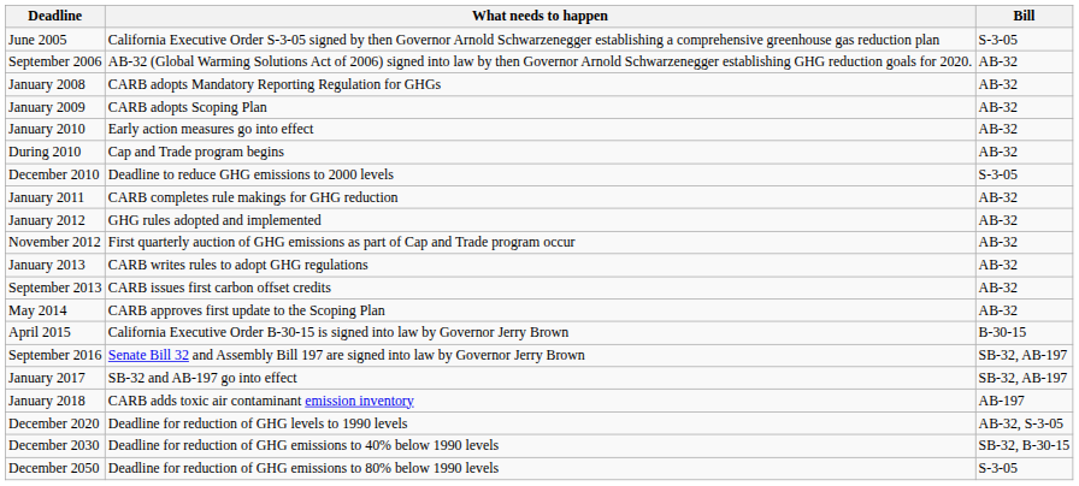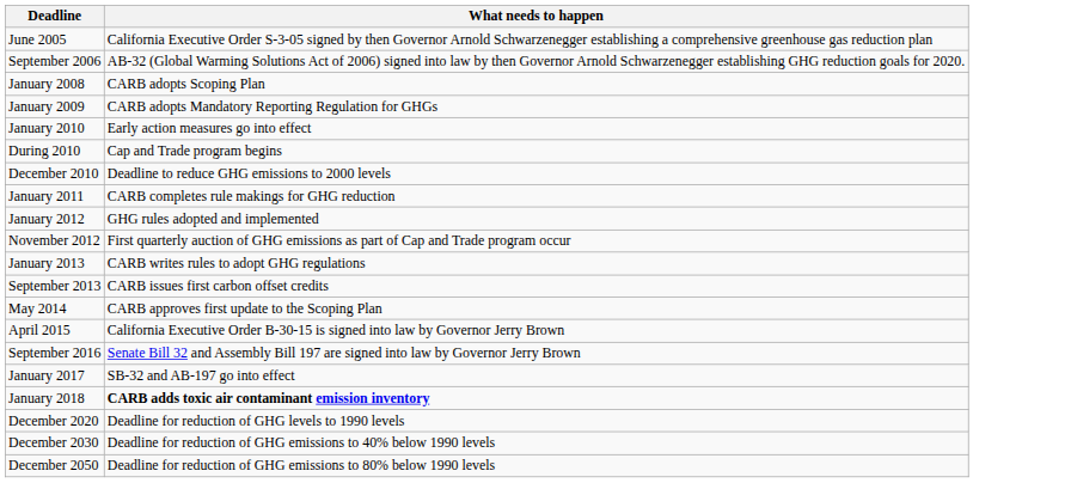- column: Bill | S-3-05 | AB-32 | AB-32 | AB-32 | AB-32 | AB-32 | S-3-05 | AB-32 | AB-32 | AB-32 | AB-32 | AB-32 | AB-32 | B-30-15 | SB-32, AB-197 | SB-32, AB-197 | AB-197 | AB-32, S-3-05 | SB-32, B-30-15 | S-3-05
January 2008 | What needs to happen: CARB adopts Mandatory Reporting Regulation for GHGs -> CARB adopts Scoping Plan
January 2009 | What needs to happen: CARB adopts Scoping Plan -> CARB adopts Mandatory Reporting Regulation for GHGs
January 2018 | What needs to happen: normal -> bold
